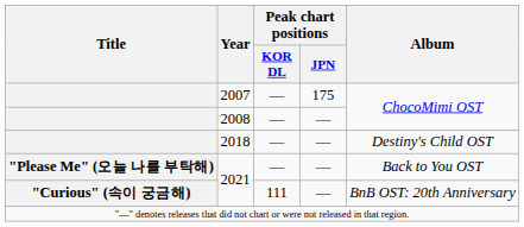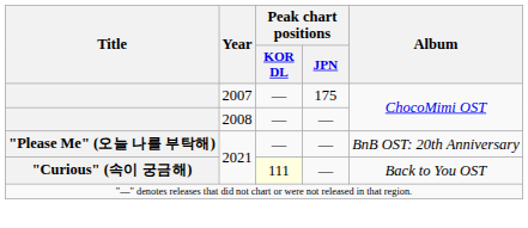- row: 2018 | — | — | Destiny's Child OST
"Please Me" (오늘 나를 부탁해) / 2021 | Album: Back to You OST -> BnB OST: 20th Anniversary
"Curious" (속이 궁금해) / 2021 | Peak chart positions / KOR DL: no background -> lightyellow background
"Curious" (속이 궁금해) / 2021 | Album: BnB OST: 20th Anniversary -> Back to You OST
